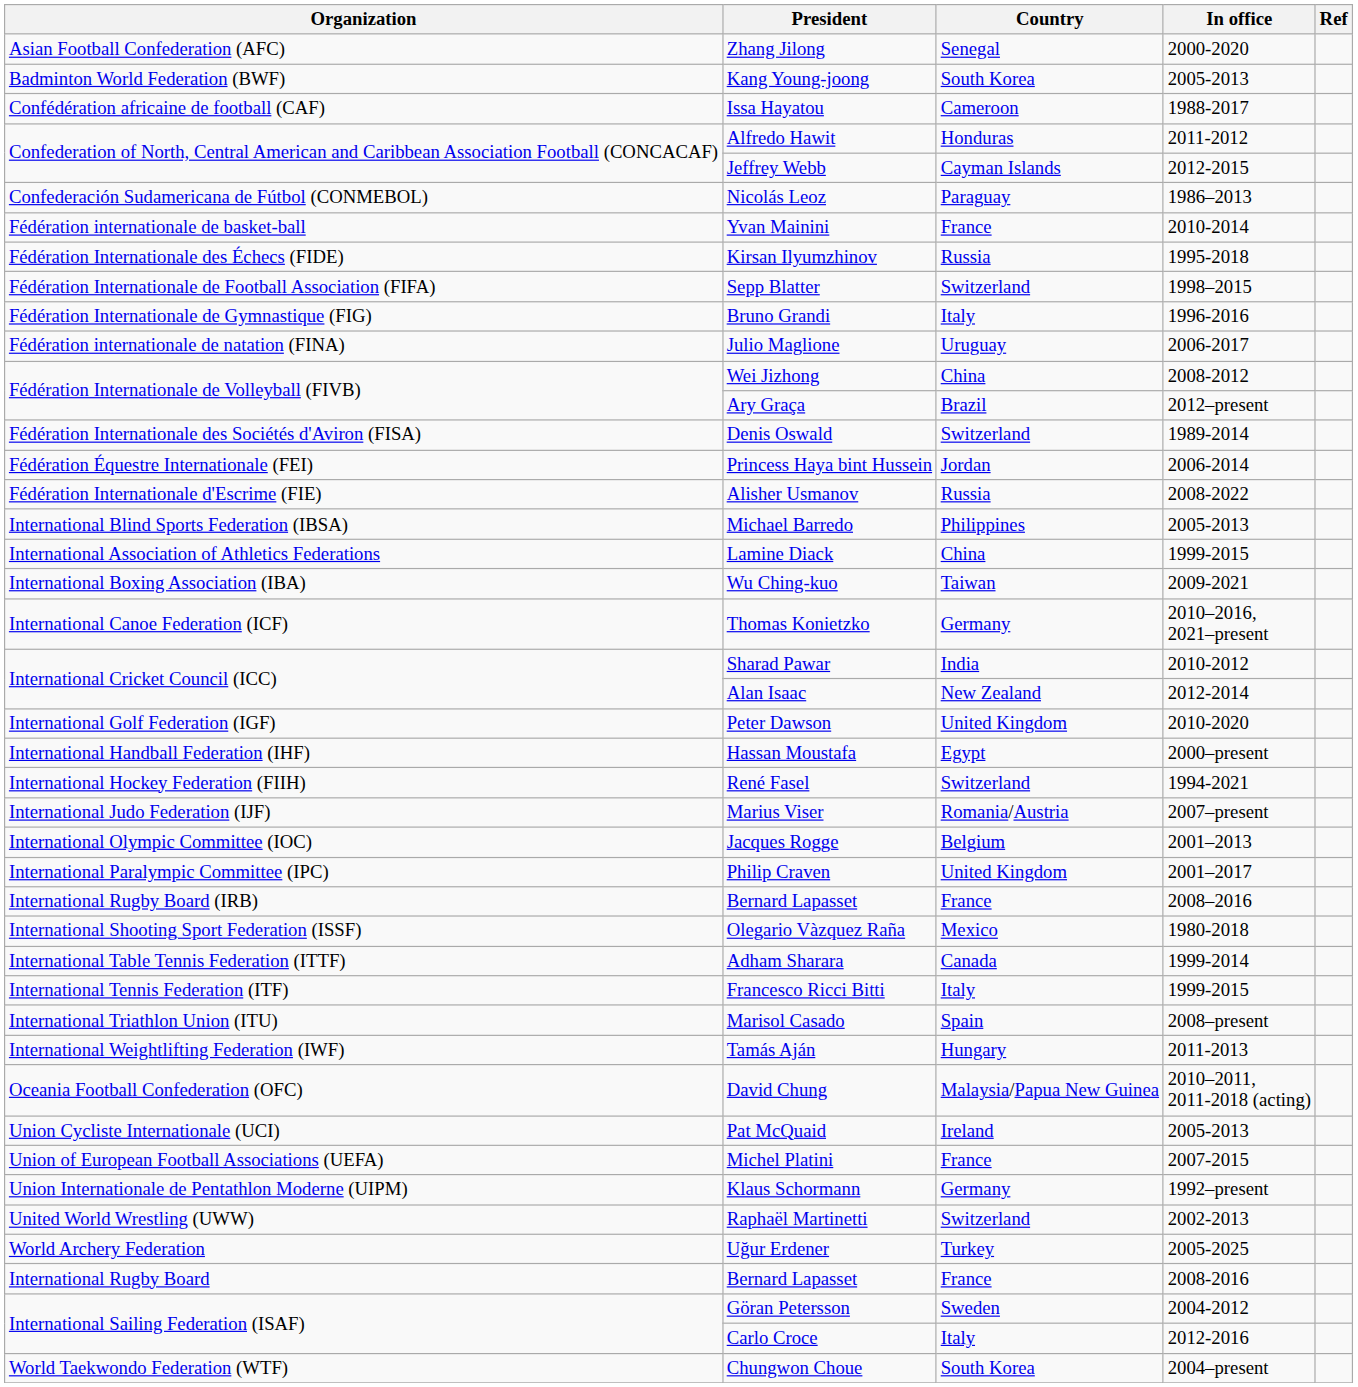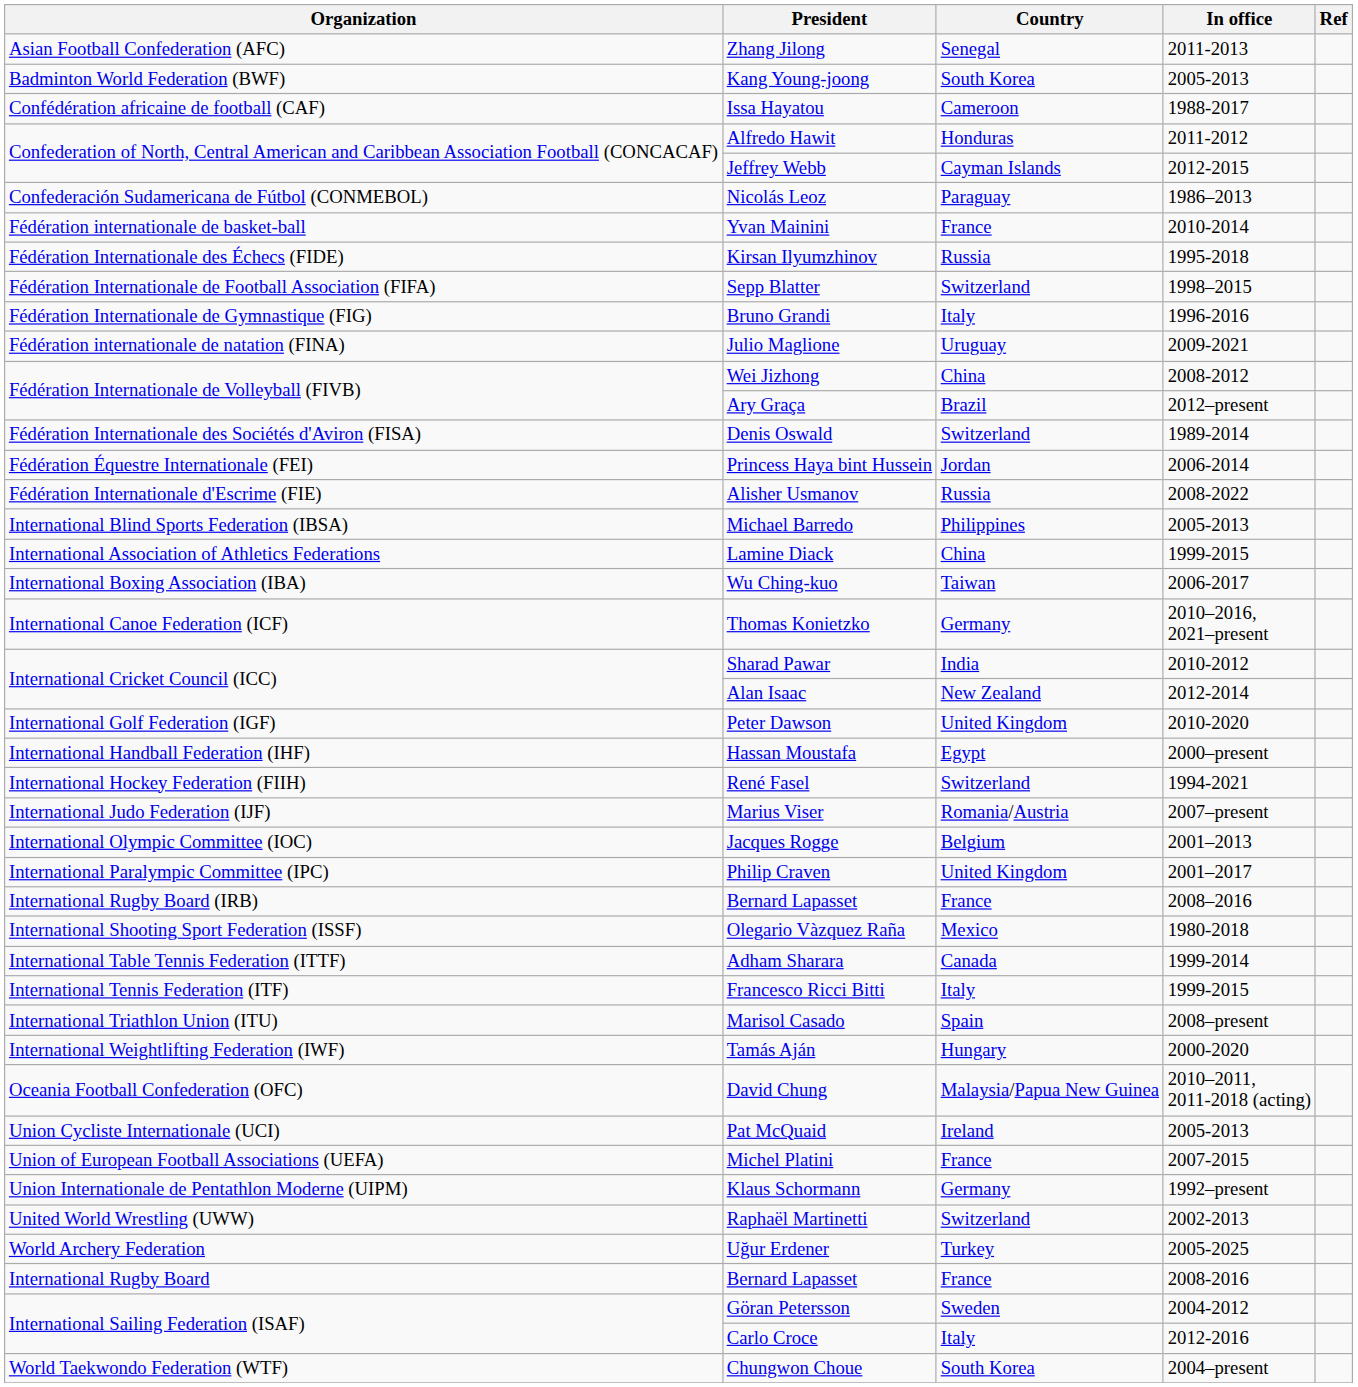Zhang Jilong | In office: 2000-2020 -> 2011-2013
Julio Maglione | In office: 2006-2017 -> 2009-2021
Wu Ching-kuo | In office: 2009-2021 -> 2006-2017
Tamás Aján | In office: 2011-2013 -> 2000-2020
